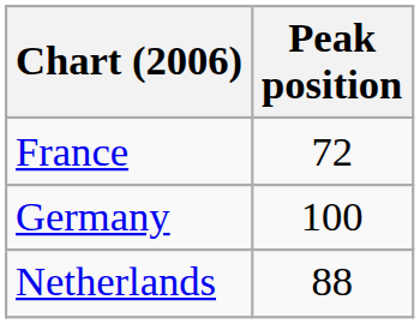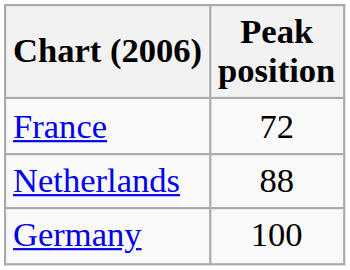rows swapped: Germany <-> Netherlands
